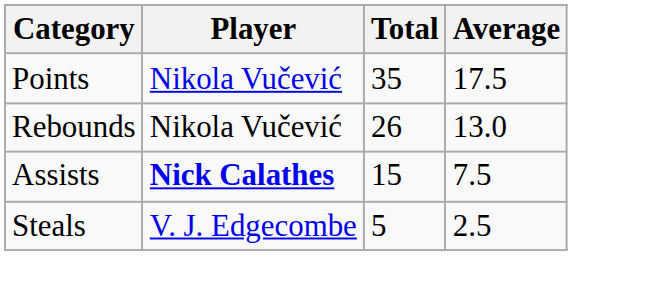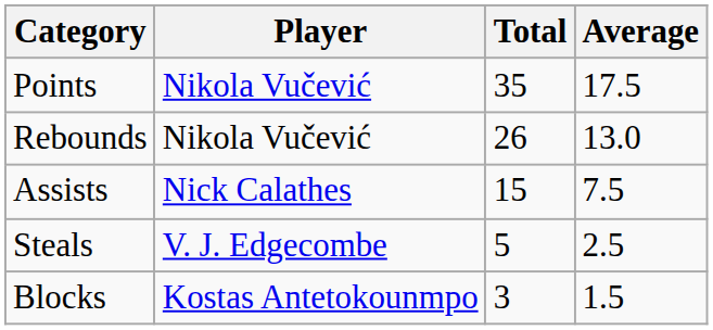Assists | Player: bold -> normal
+ row: Blocks | Kostas Antetokounmpo | 3 | 1.5
